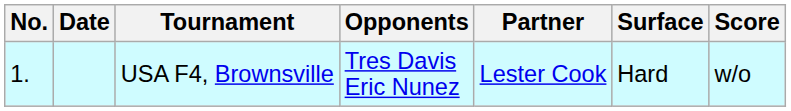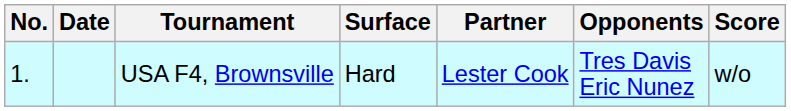columns swapped: Surface <-> Opponents
